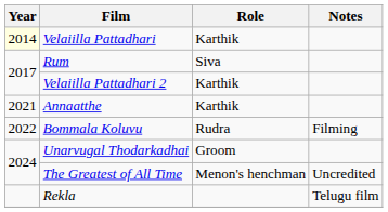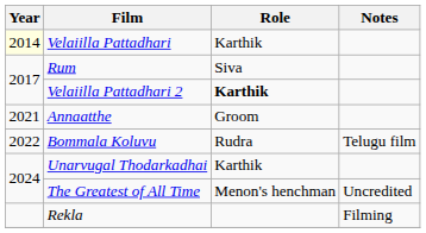Velaiilla Pattadhari 2 | Role: normal -> bold
Annaatthe | Role: Karthik -> Groom
Bommala Koluvu | Notes: Filming -> Telugu film
Unarvugal Thodarkadhai | Role: Groom -> Karthik
Rekla | Notes: Telugu film -> Filming
